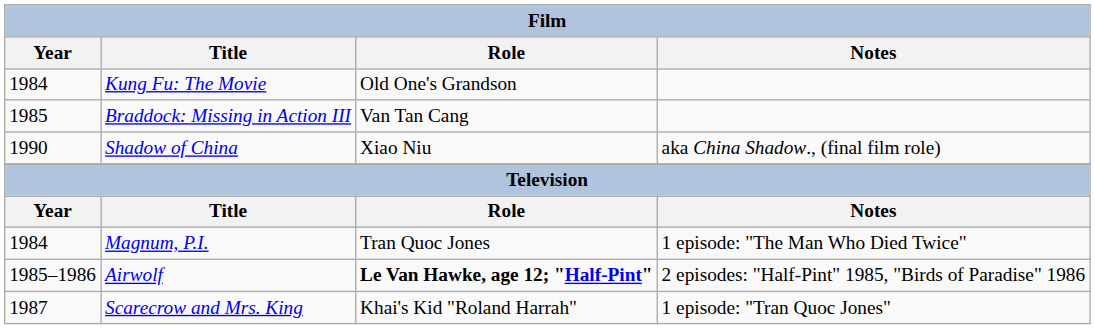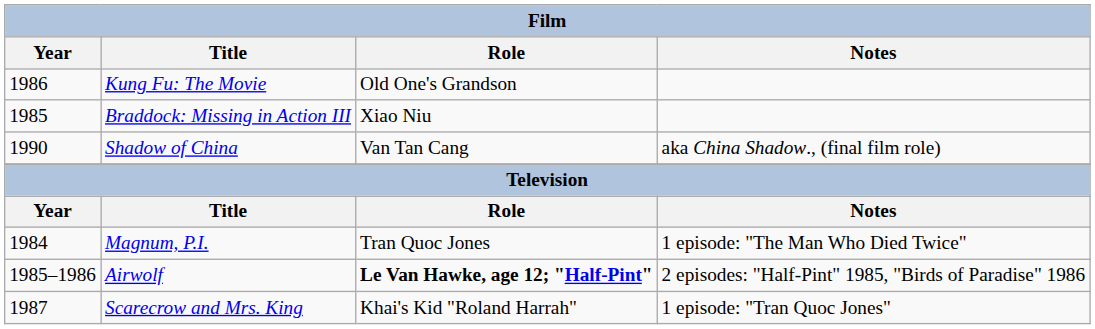Kung Fu: The Movie | Year: 1984 -> 1986
Braddock: Missing in Action III | Role: Van Tan Cang -> Xiao Niu
Shadow of China | Role: Xiao Niu -> Van Tan Cang
